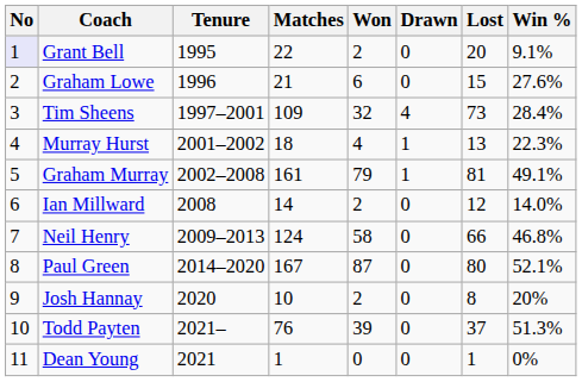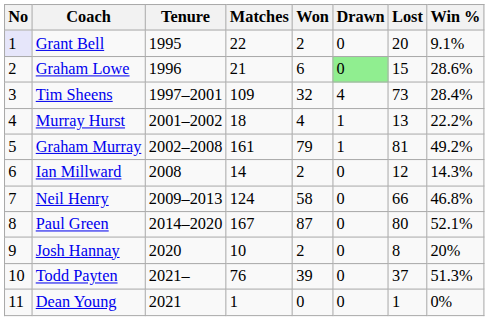Graham Lowe | Drawn: no background -> lightgreen background
Graham Lowe | Win %: 27.6% -> 28.6%
Murray Hurst | Win %: 22.3% -> 22.2%
Graham Murray | Win %: 49.1% -> 49.2%
Ian Millward | Win %: 14.0% -> 14.3%
